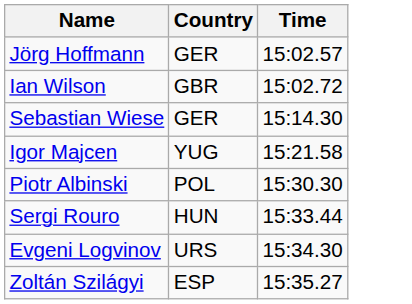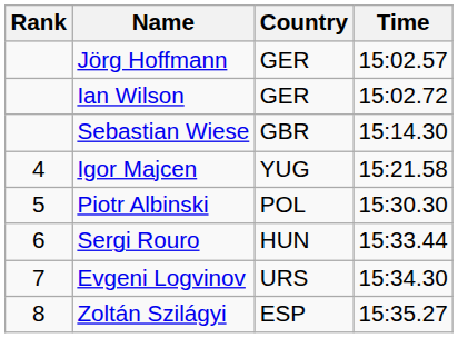+ column: Rank | 4 | 5 | 6 | 7 | 8
Ian Wilson | Country: GBR -> GER
Sebastian Wiese | Country: GER -> GBR
